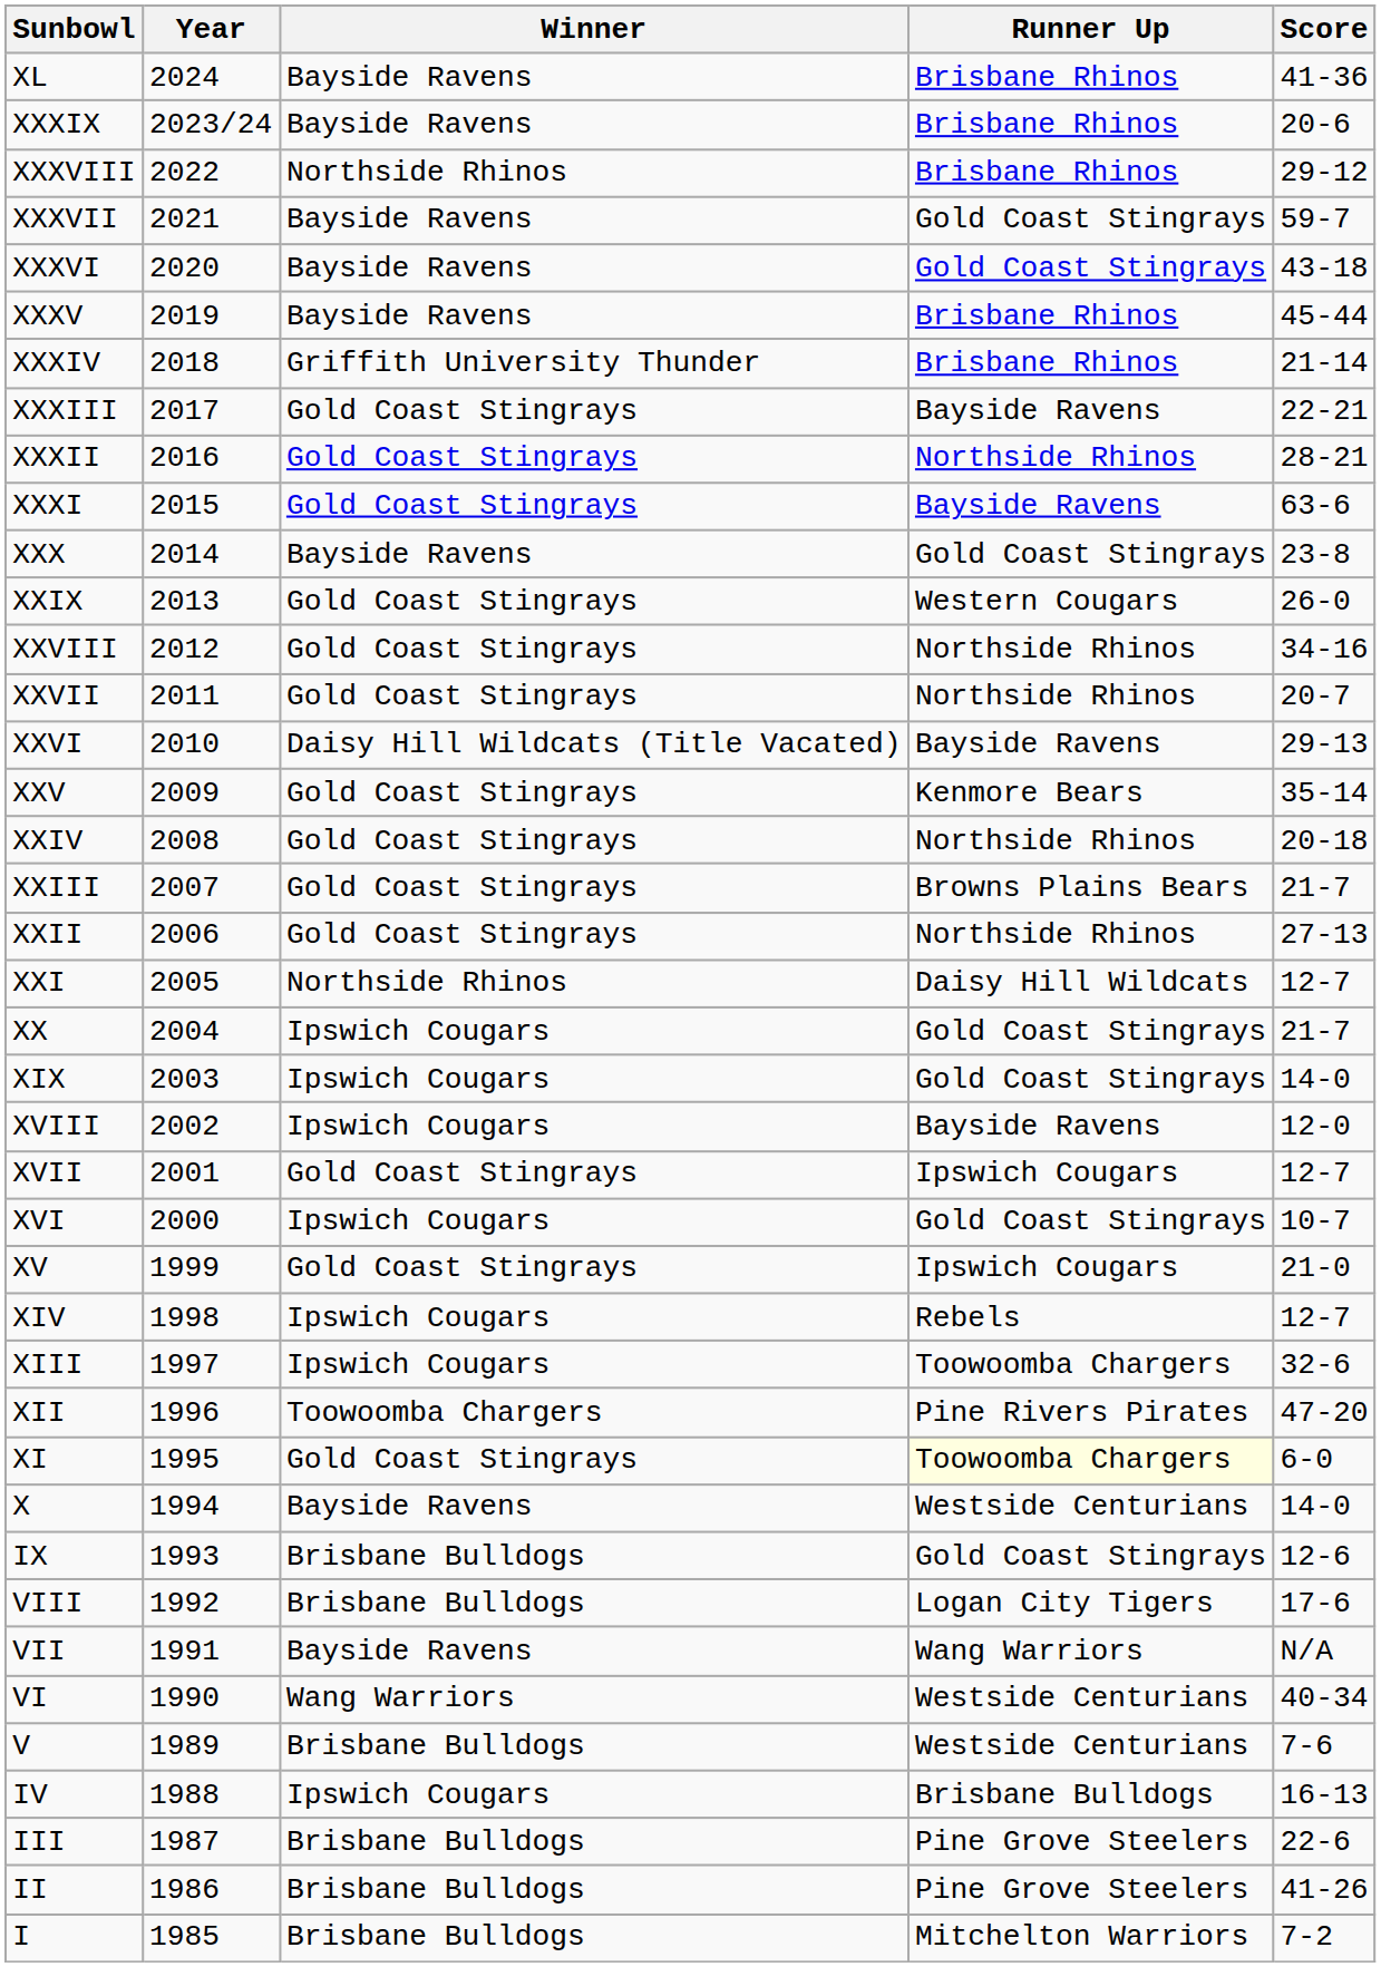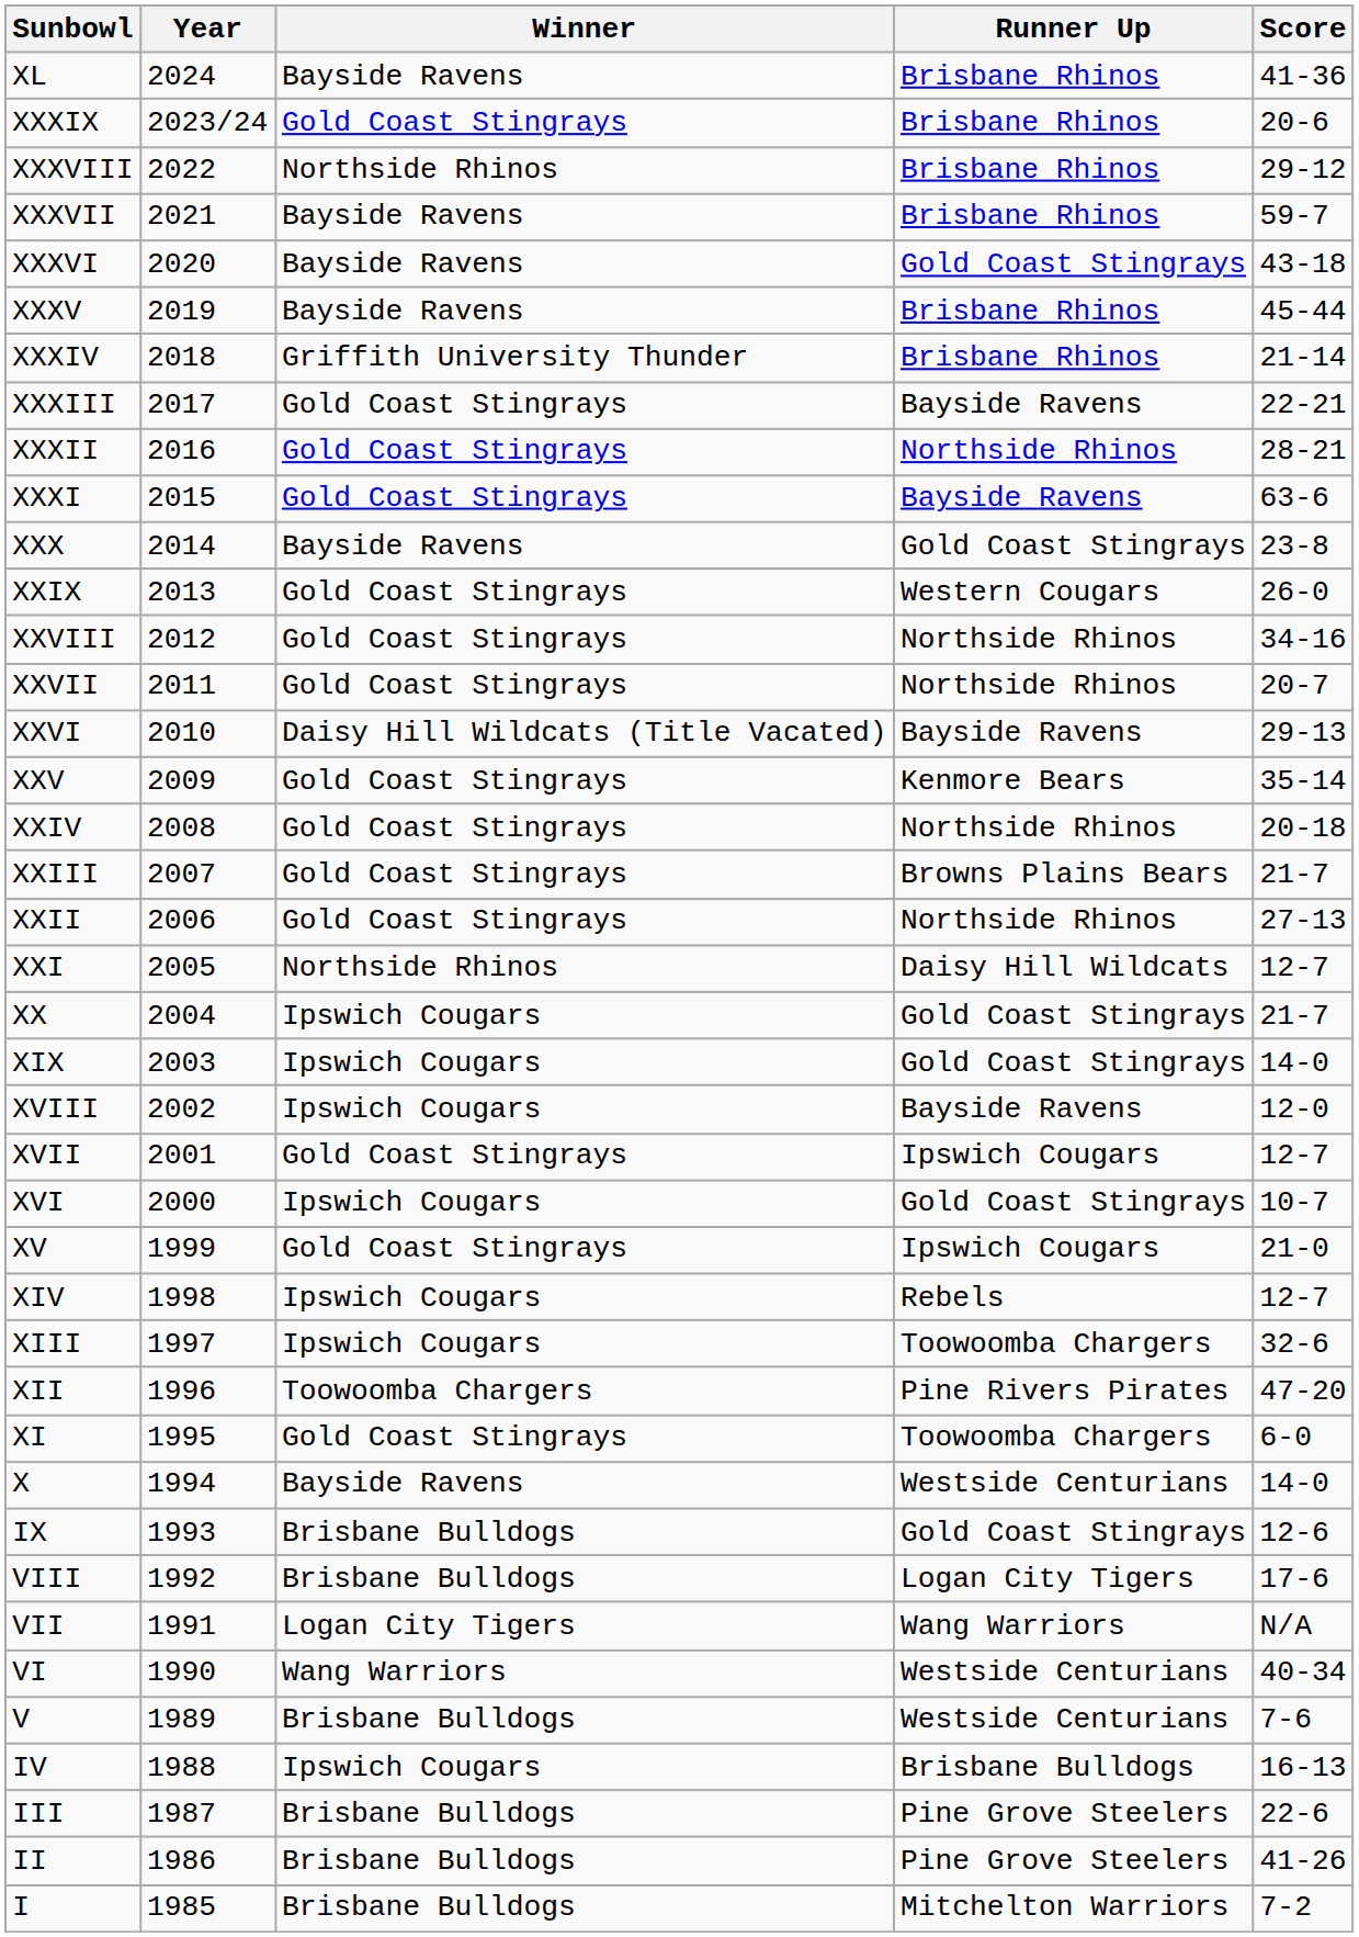XXXIX | Winner: Bayside Ravens -> Gold Coast Stingrays
XXXVII | Runner Up: Gold Coast Stingrays -> Brisbane Rhinos
XI | Runner Up: lightyellow background -> no background
VII | Winner: Bayside Ravens -> Logan City Tigers
